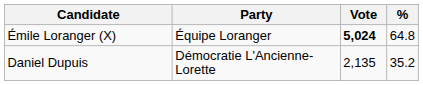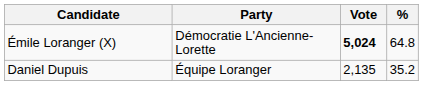Émile Loranger (X) | Party: Équipe Loranger -> Démocratie L'Ancienne-Lorette
Daniel Dupuis | Party: Démocratie L'Ancienne-Lorette -> Équipe Loranger
